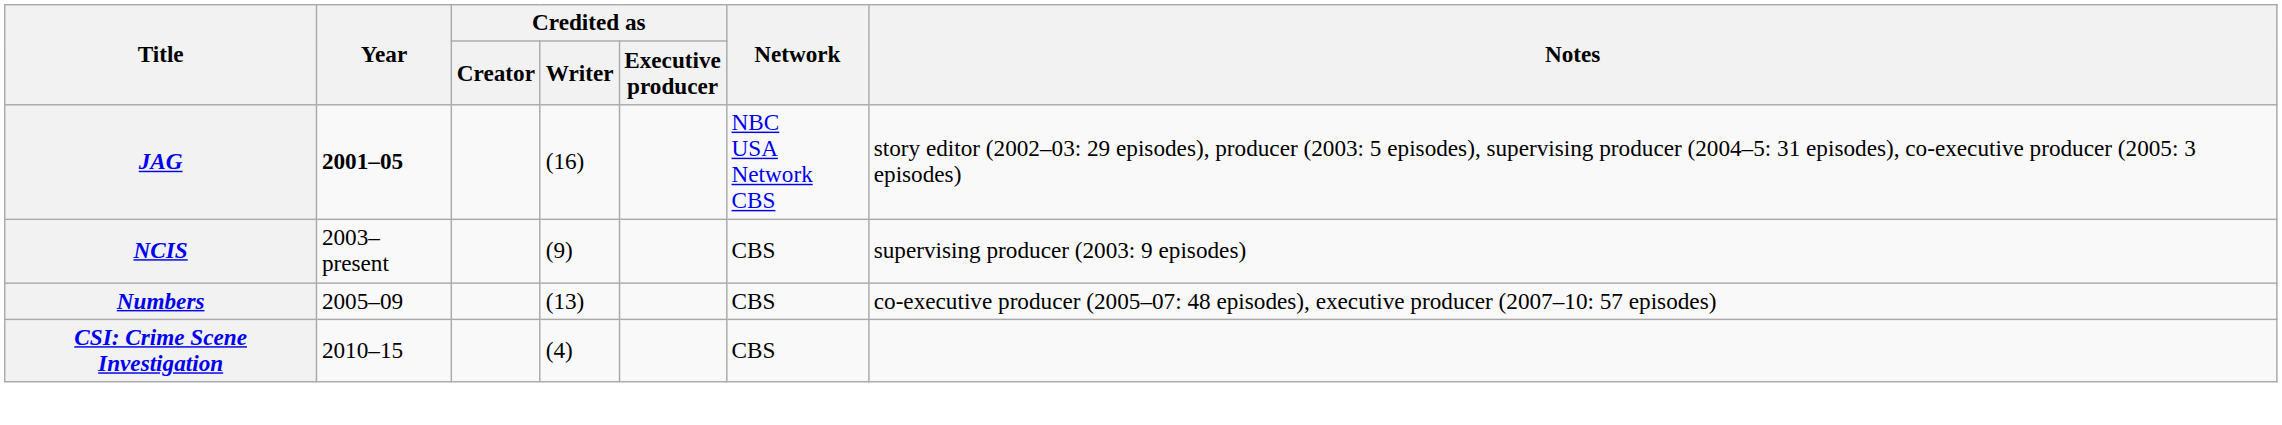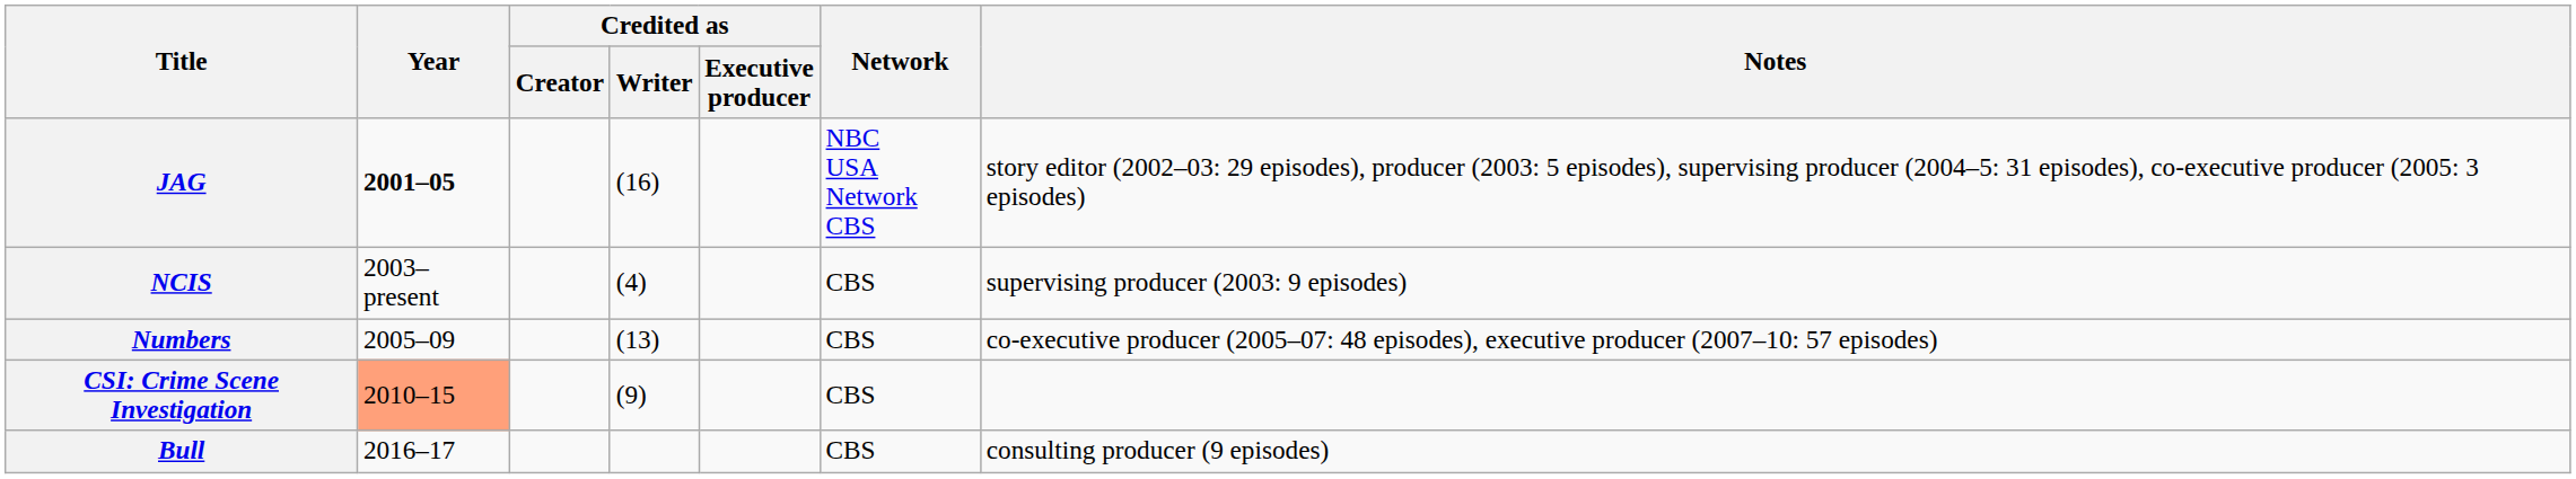NCIS | Credited as / Writer: (9) -> (4)
CSI: Crime Scene Investigation | Year: no background -> lightsalmon background
CSI: Crime Scene Investigation | Credited as / Writer: (4) -> (9)
+ row: Bull | 2016–17 | CBS | consulting producer (9 episodes)
